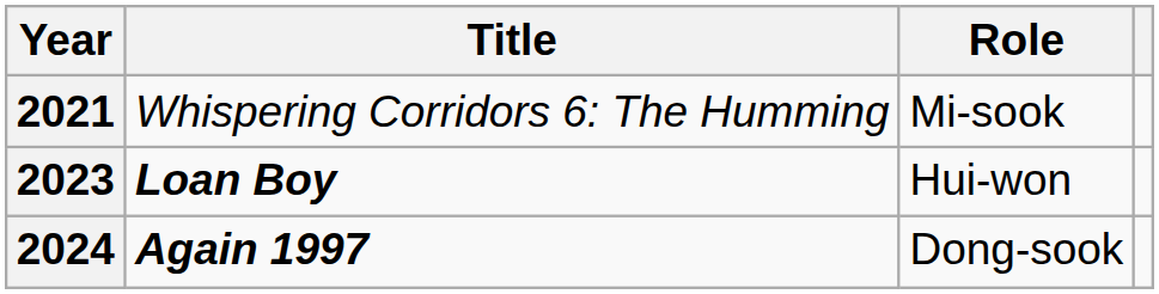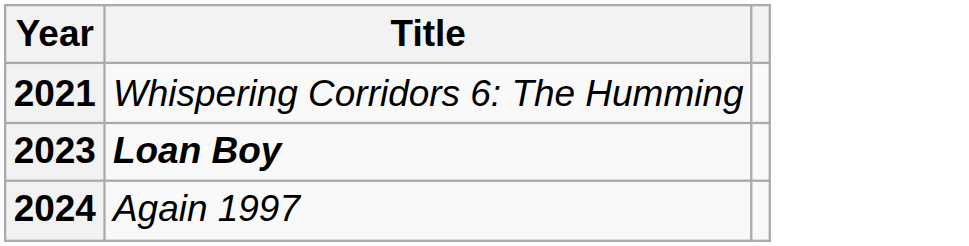- column: Role | Mi-sook | Hui-won | Dong-sook
2024 | Title: bold -> normal
